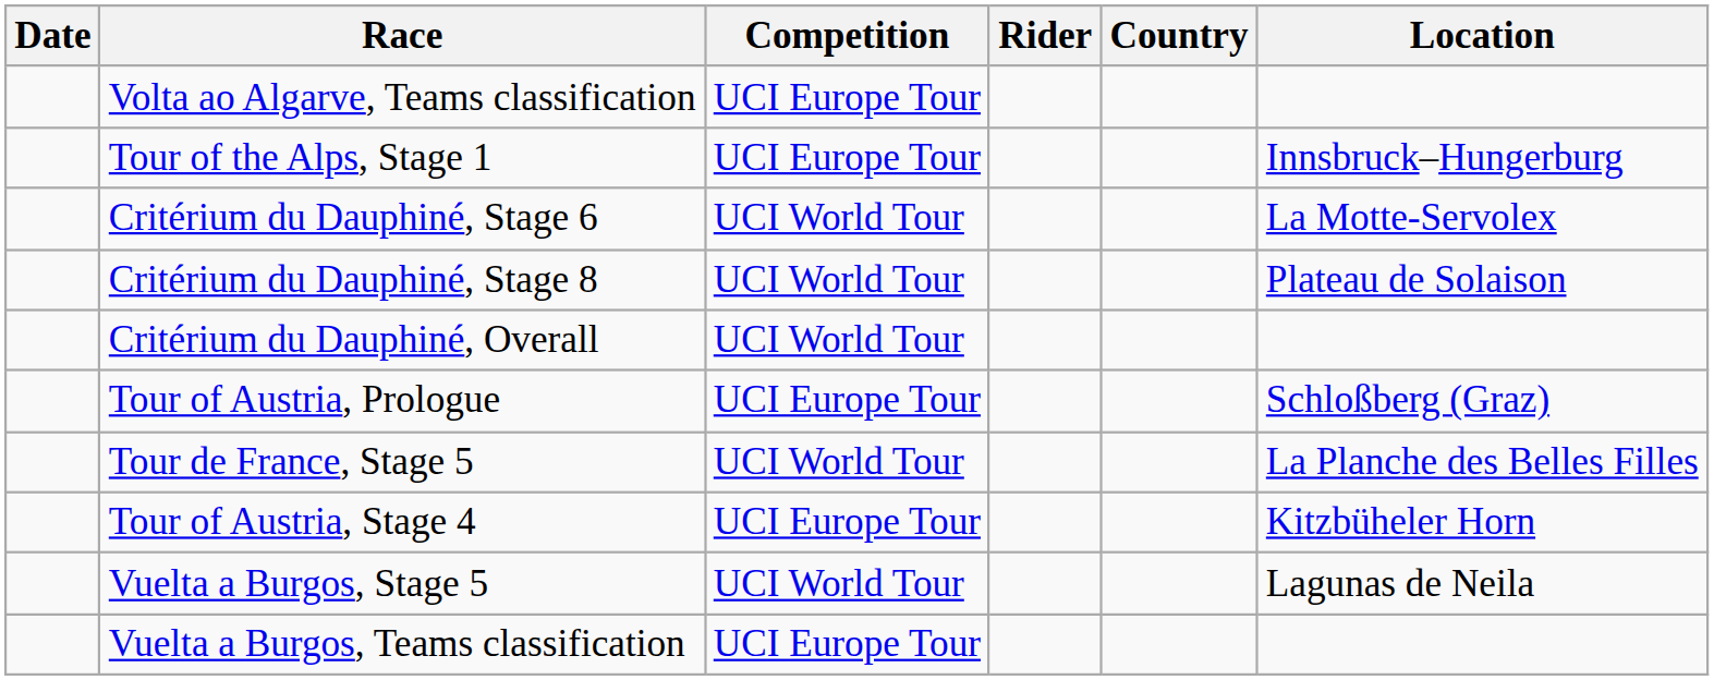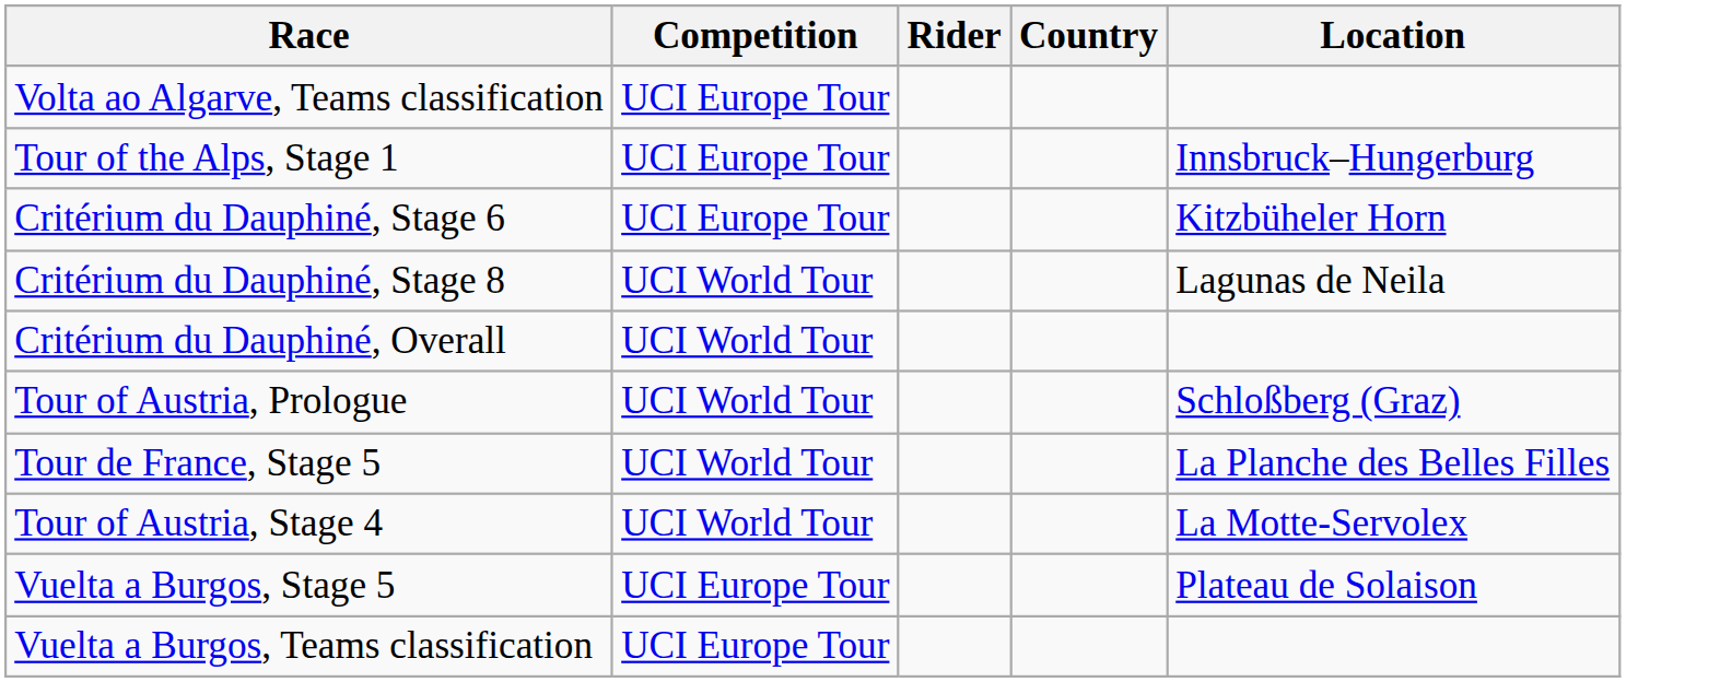- column: Date
Critérium du Dauphiné, Stage 6 | Competition: UCI World Tour -> UCI Europe Tour
Critérium du Dauphiné, Stage 6 | Location: La Motte-Servolex -> Kitzbüheler Horn
Critérium du Dauphiné, Stage 8 | Location: Plateau de Solaison -> Lagunas de Neila
Tour of Austria, Prologue | Competition: UCI Europe Tour -> UCI World Tour
Tour of Austria, Stage 4 | Competition: UCI Europe Tour -> UCI World Tour
Tour of Austria, Stage 4 | Location: Kitzbüheler Horn -> La Motte-Servolex
Vuelta a Burgos, Stage 5 | Competition: UCI World Tour -> UCI Europe Tour
Vuelta a Burgos, Stage 5 | Location: Lagunas de Neila -> Plateau de Solaison
